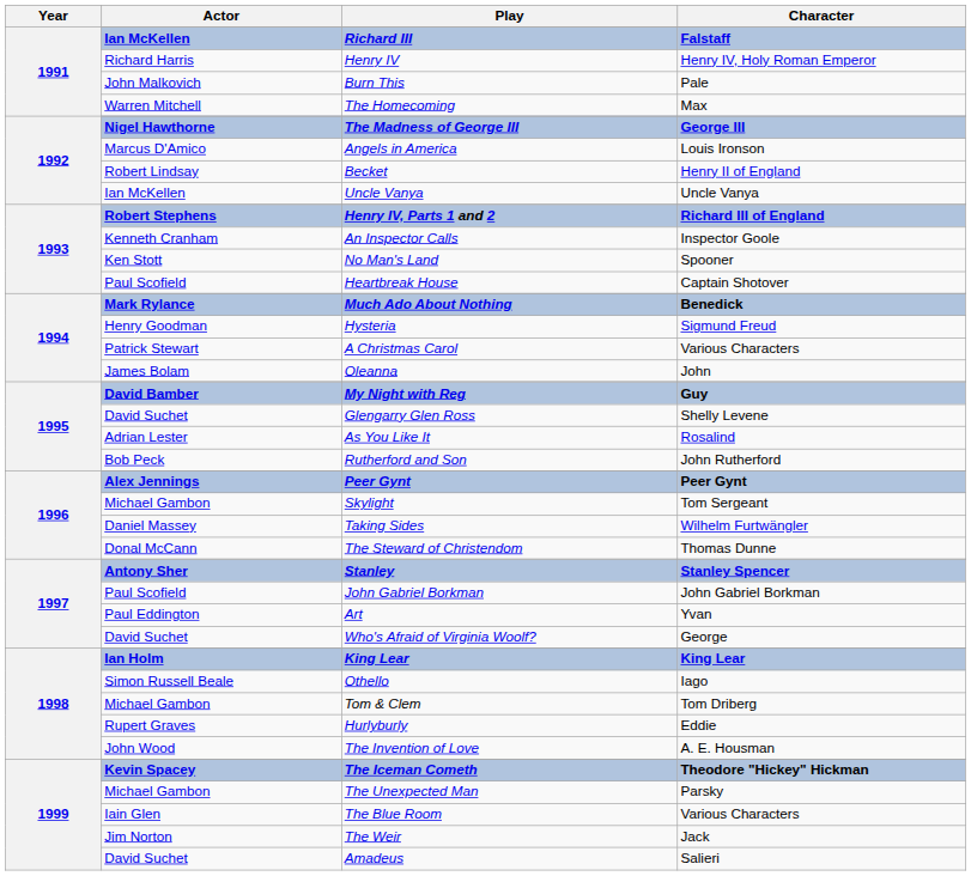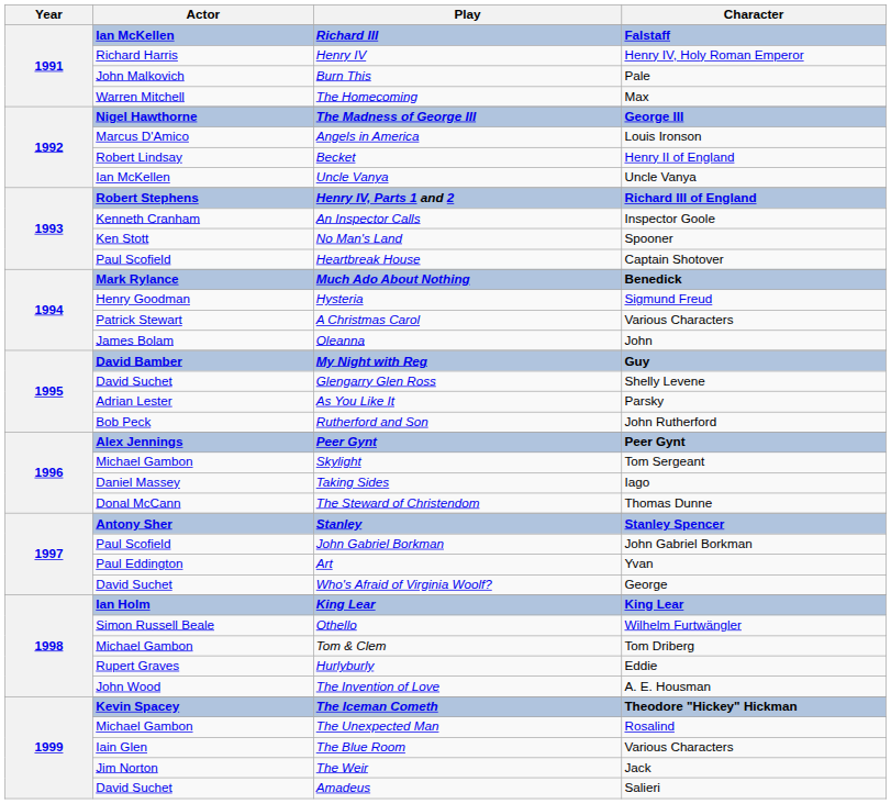As You Like It | Character: Rosalind -> Parsky
Taking Sides | Character: Wilhelm Furtwängler -> Iago
Othello | Character: Iago -> Wilhelm Furtwängler
The Unexpected Man | Character: Parsky -> Rosalind
